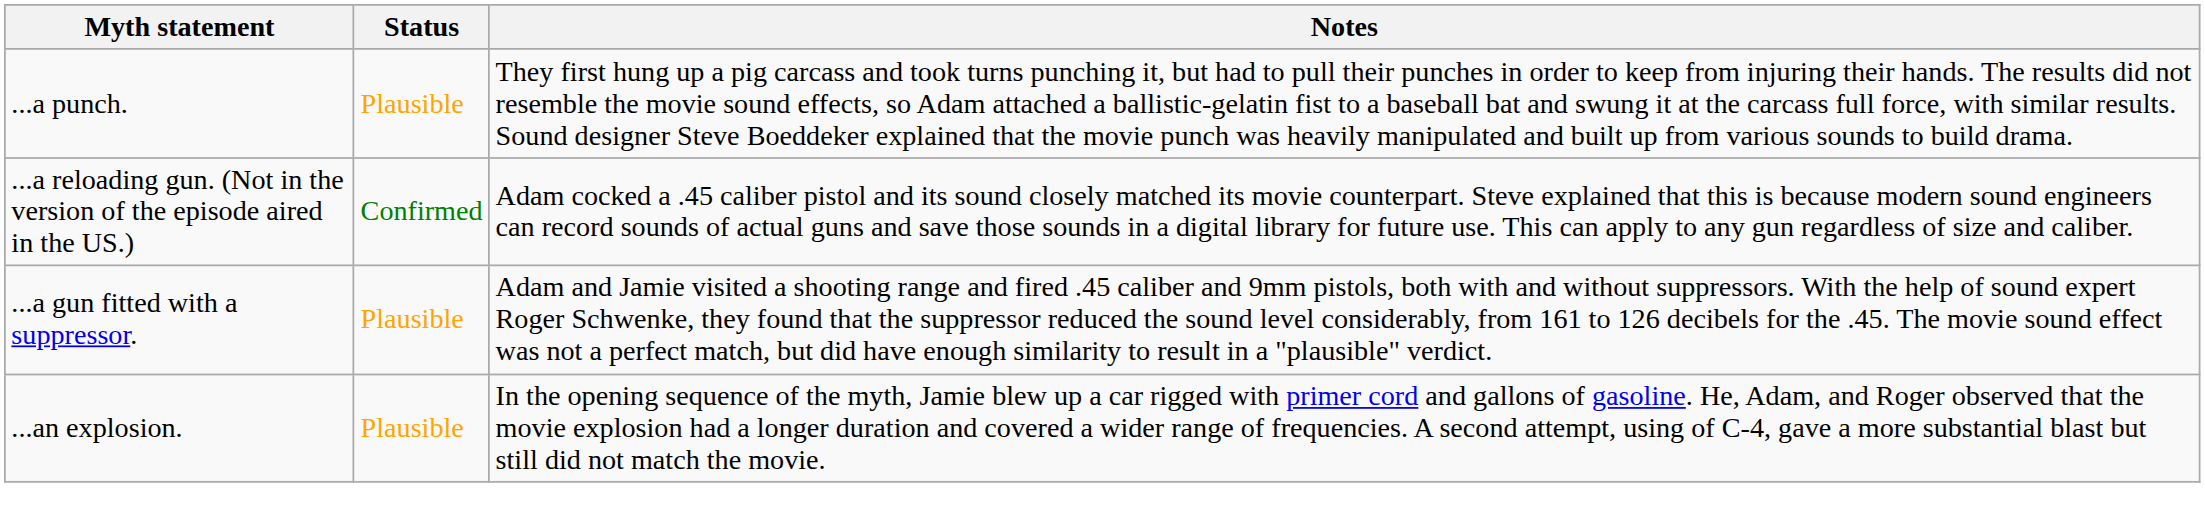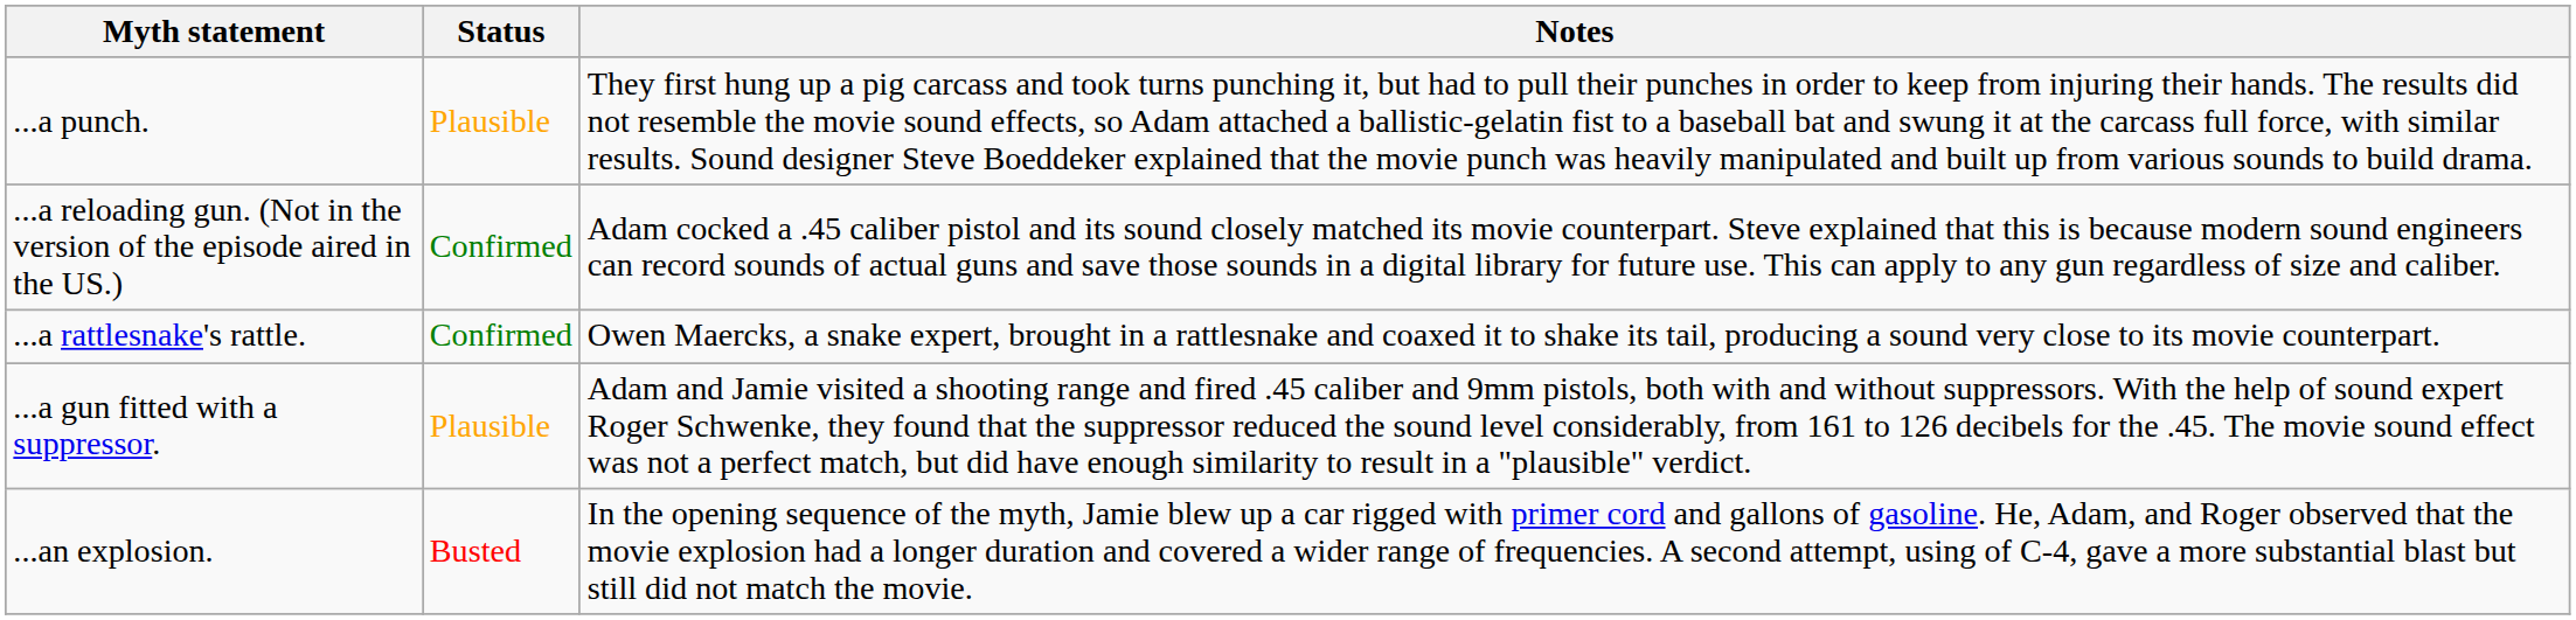+ row: ...a rattlesnake's rattle. | Confirmed | Owen Maercks, a snake expert, brought in a rattlesnake and coaxed it to shake its tail, producing a sound very close to its movie counterpart.
...an explosion. | Status: Plausible -> Busted
